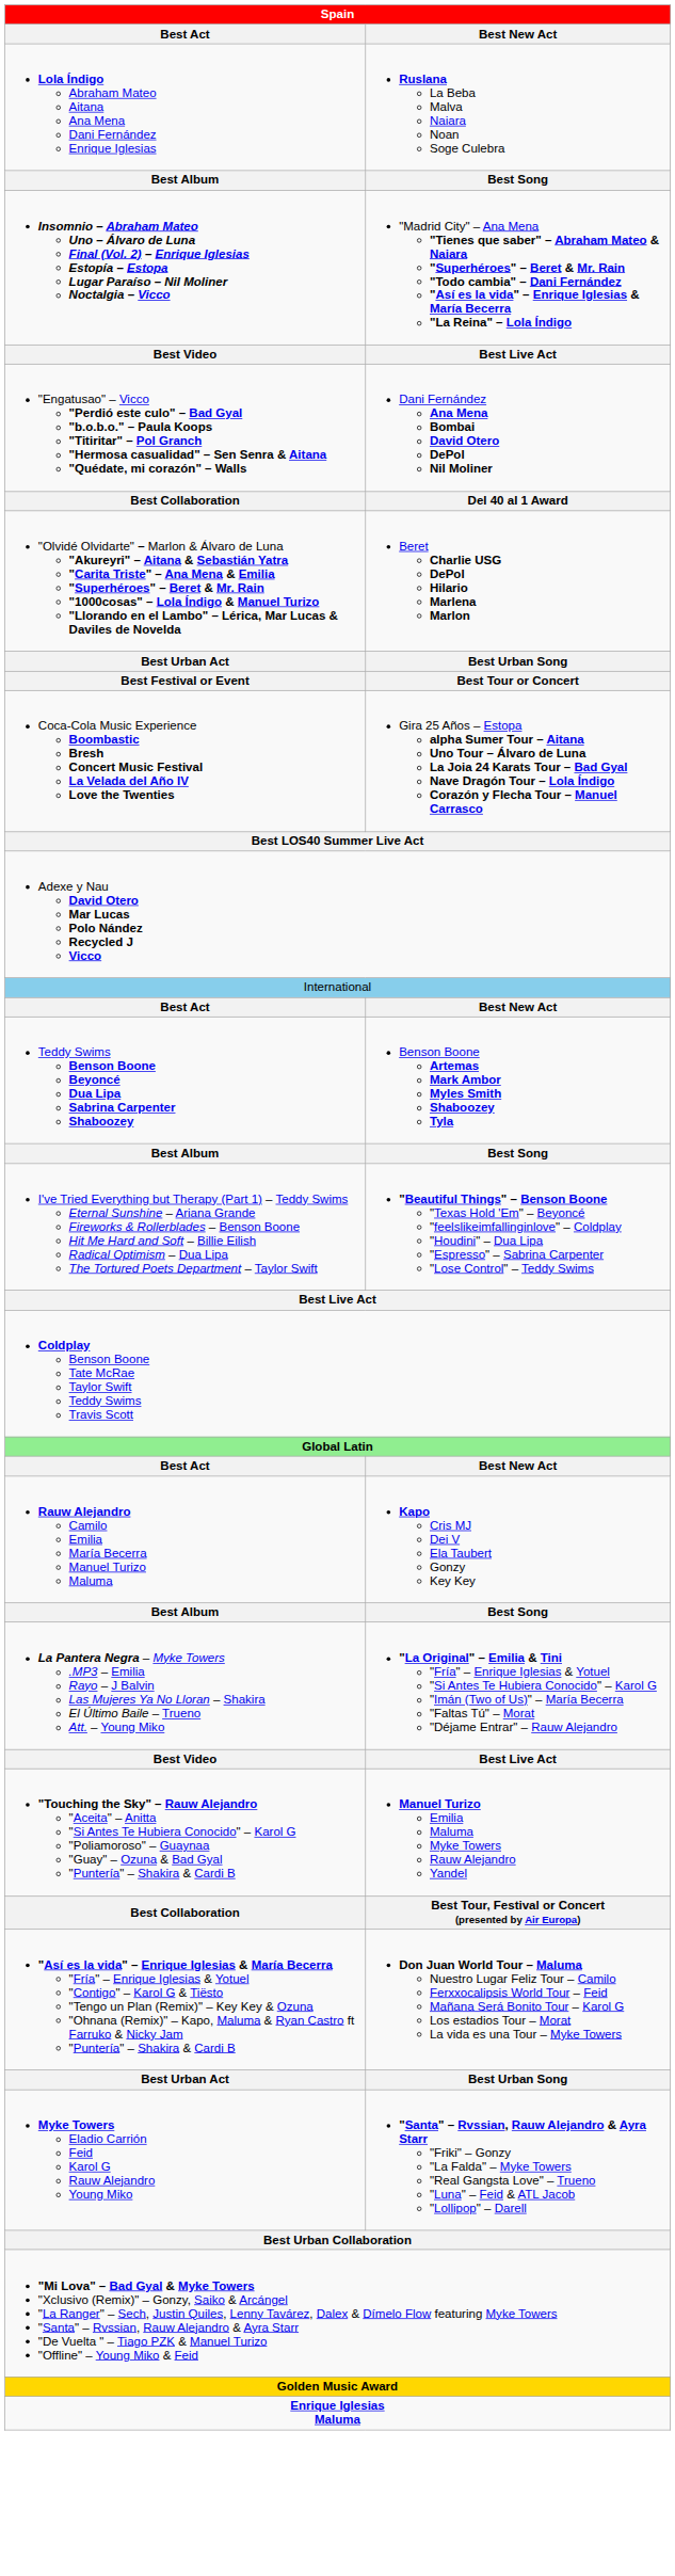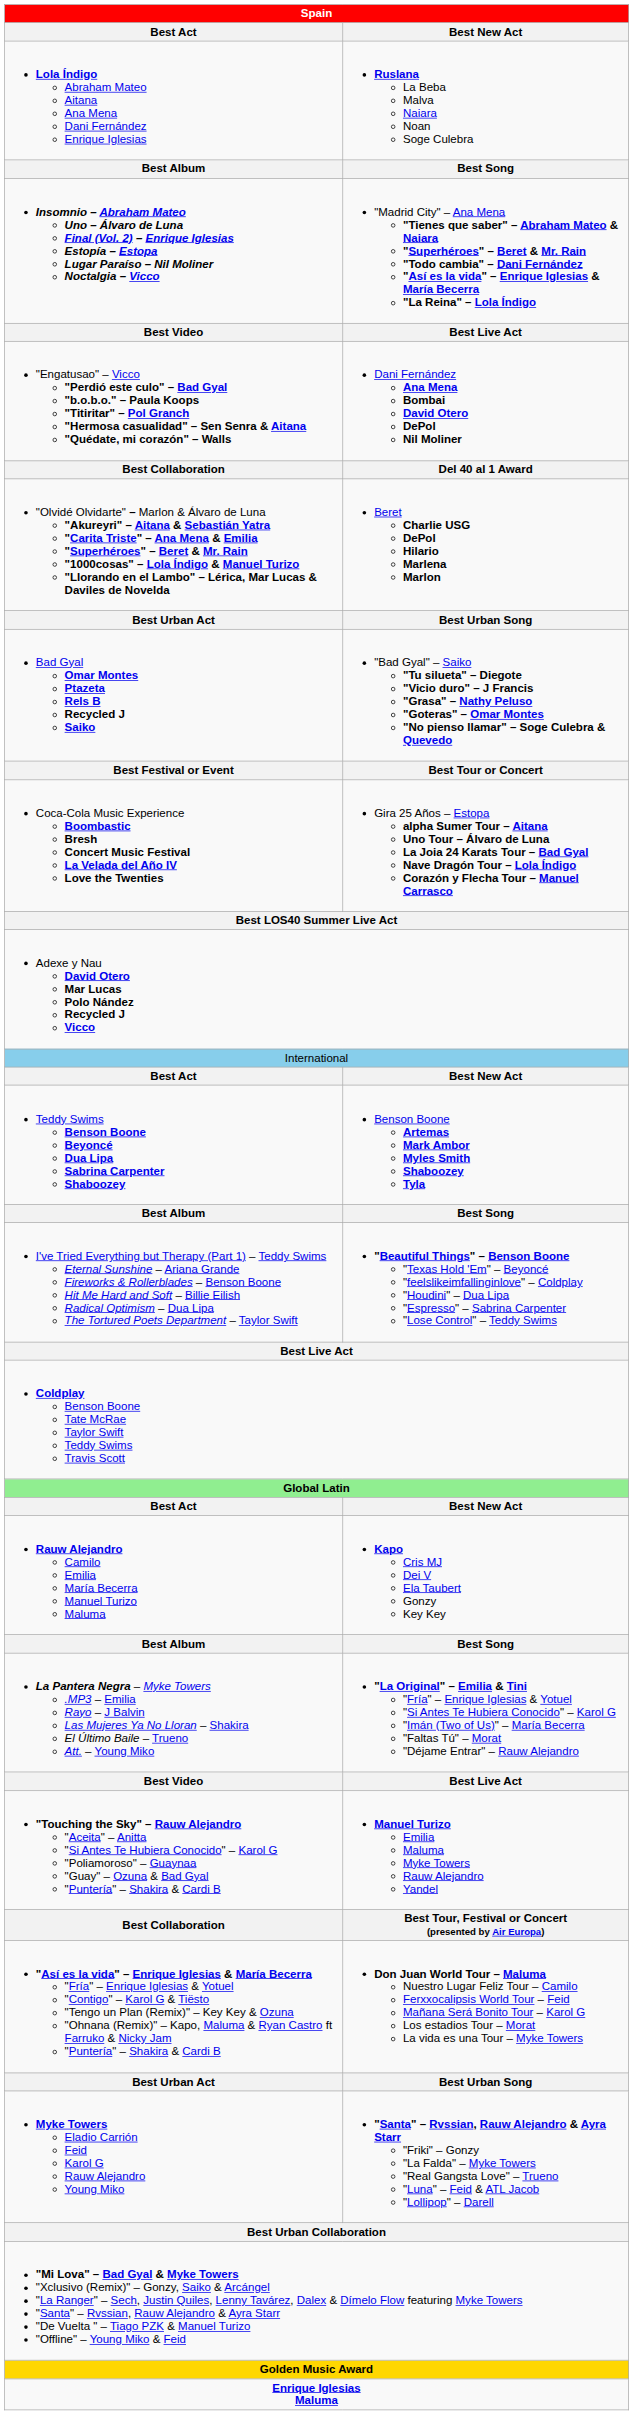+ row: Bad Gyal Omar Montes Ptazeta Rels B Recycled J Saiko | "Bad Gyal" – Saiko "Tu silueta" – Diegote "Vicio duro" – J Francis "Grasa" – Nathy Peluso "Goteras" – Omar Montes "No pienso llamar" – Soge Culebra & Quevedo
